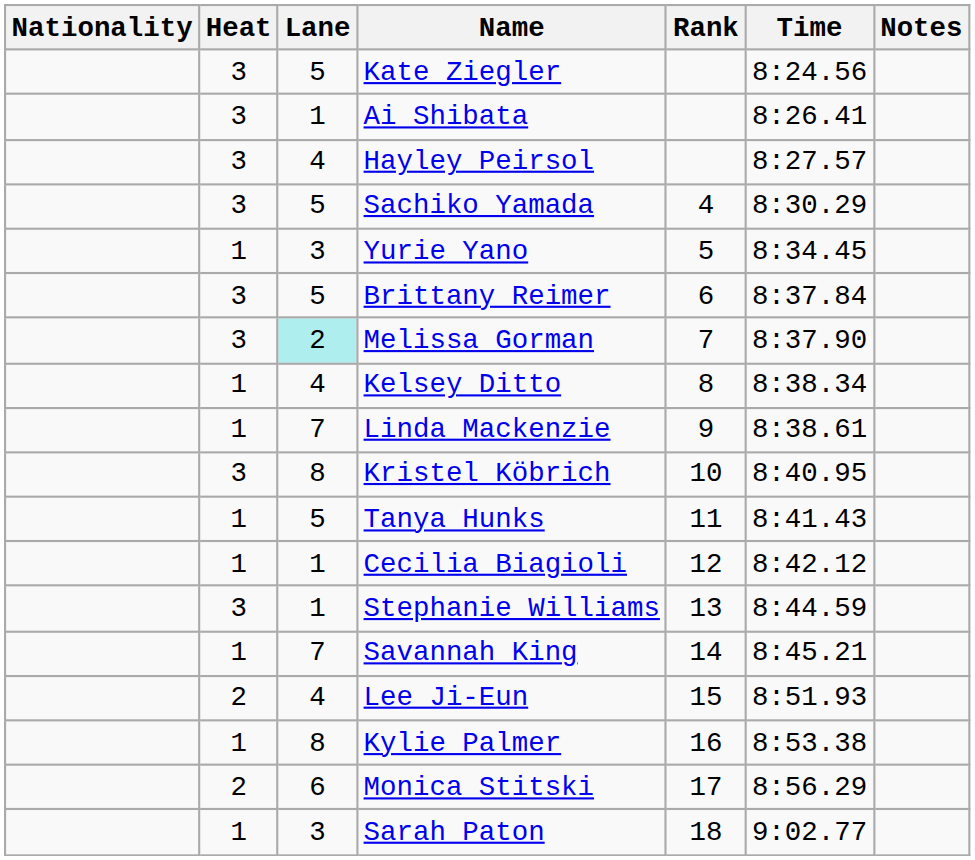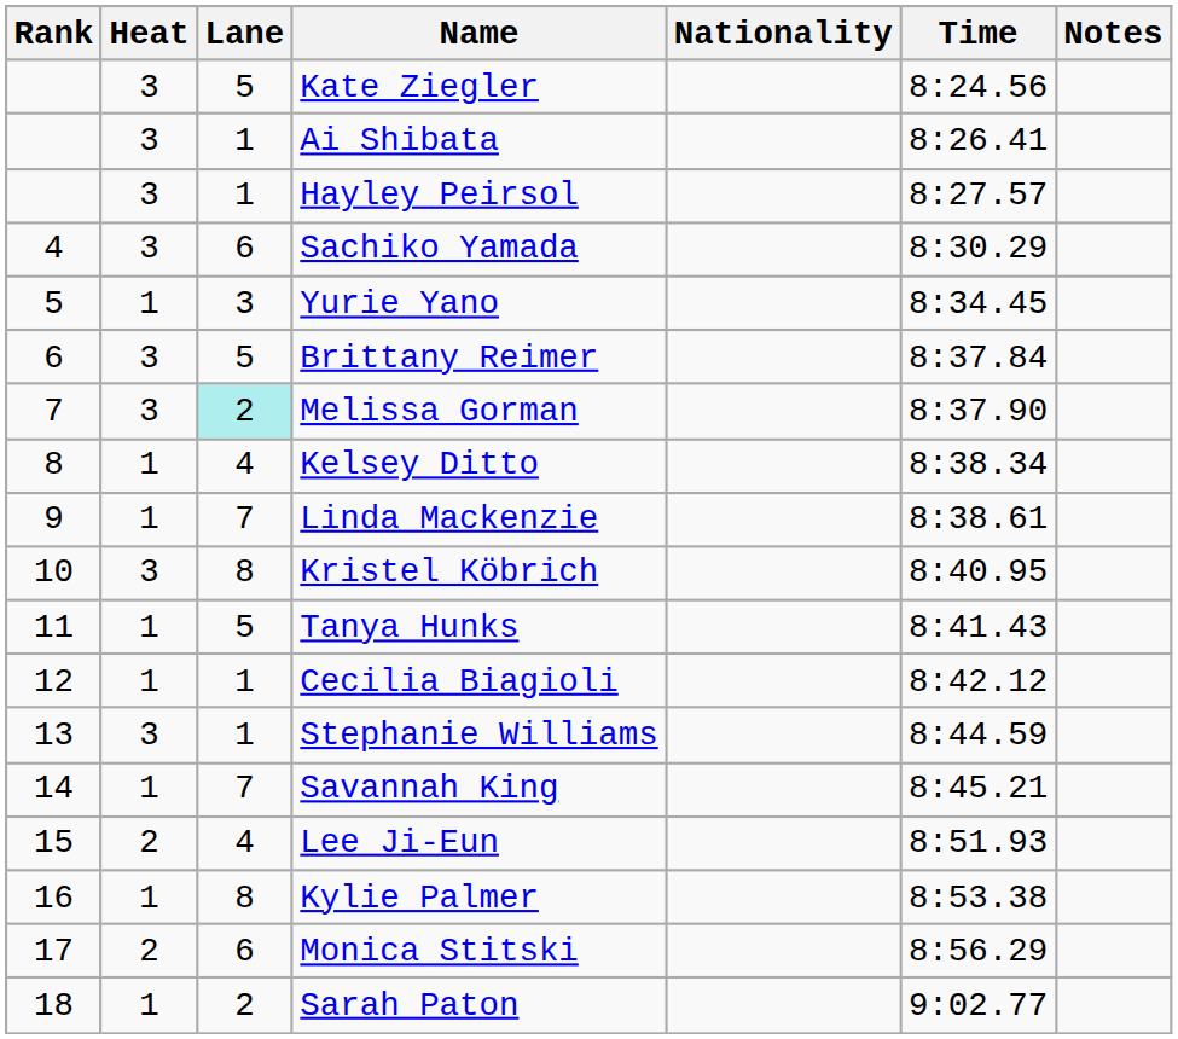columns swapped: Rank <-> Nationality
Hayley Peirsol | Lane: 4 -> 1
Sachiko Yamada | Lane: 5 -> 6
Sarah Paton | Lane: 3 -> 2
